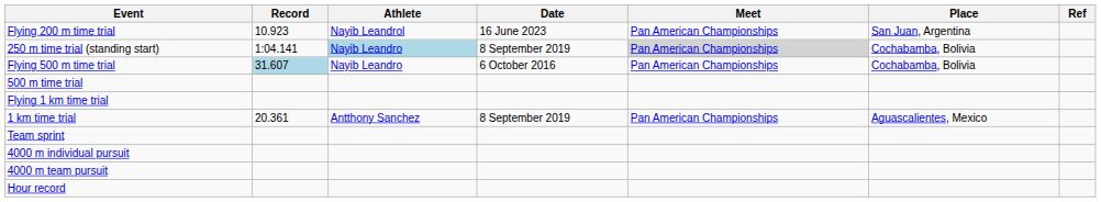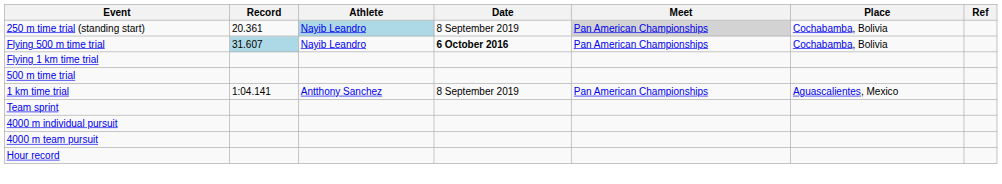- row: Flying 200 m time trial | 10.923 | Nayib Leandrol | 16 June 2023 | Pan American Championships | San Juan, Argentina
250 m time trial (standing start) | Record: 1:04.141 -> 20.361
Flying 500 m time trial | Date: normal -> bold
rows swapped: 500 m time trial <-> Flying 1 km time trial
1 km time trial | Record: 20.361 -> 1:04.141
